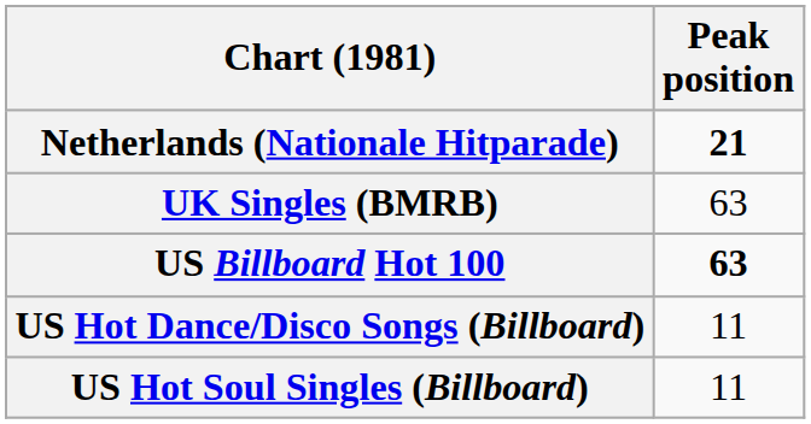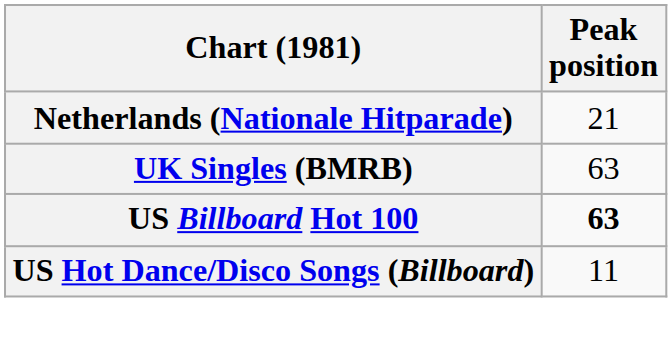Netherlands (Nationale Hitparade) | Peak position: bold -> normal
- row: US Hot Soul Singles (Billboard) | 11
